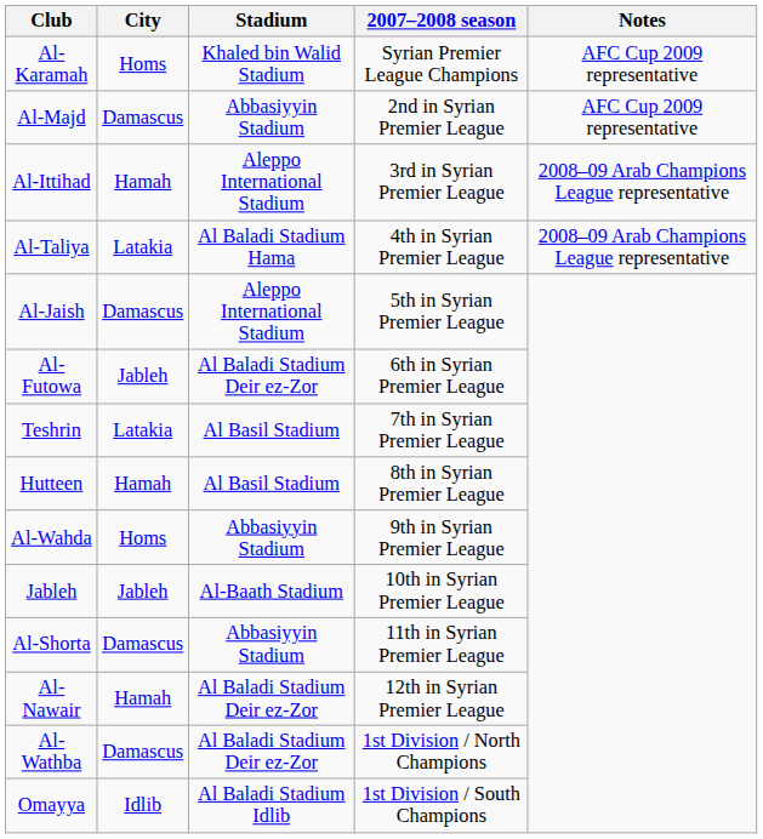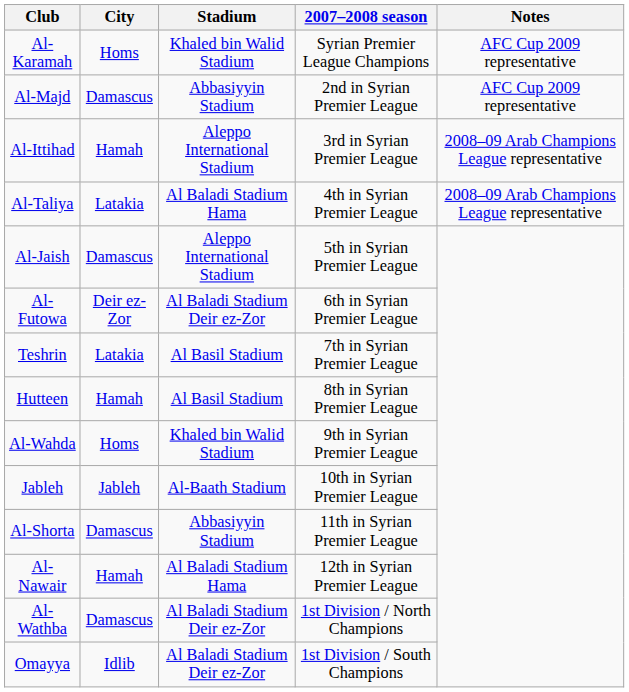Al-Futowa | City: Jableh -> Deir ez-Zor
Al-Wahda | Stadium: Abbasiyyin Stadium -> Khaled bin Walid Stadium
Al-Nawair | Stadium: Al Baladi Stadium Deir ez-Zor -> Al Baladi Stadium Hama
Omayya | Stadium: Al Baladi Stadium Idlib -> Al Baladi Stadium Deir ez-Zor
